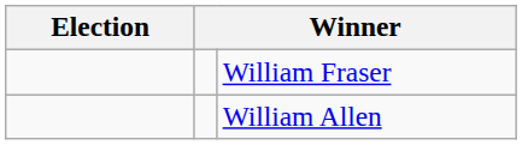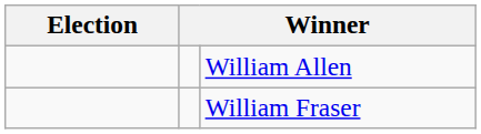rows swapped: William Allen <-> William Fraser
